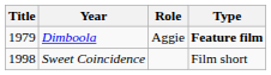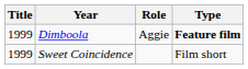Dimboola | Title: 1979 -> 1999
Sweet Coincidence | Title: 1998 -> 1999
